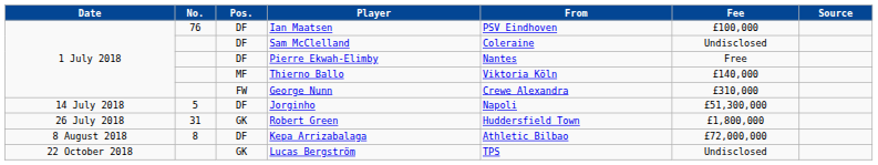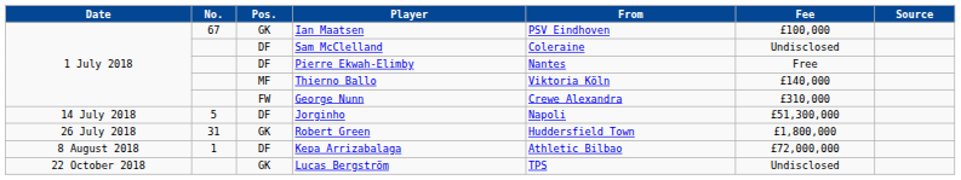Ian Maatsen | No.: 76 -> 67
Ian Maatsen | Pos.: DF -> GK
Kepa Arrizabalaga | No.: 8 -> 1
